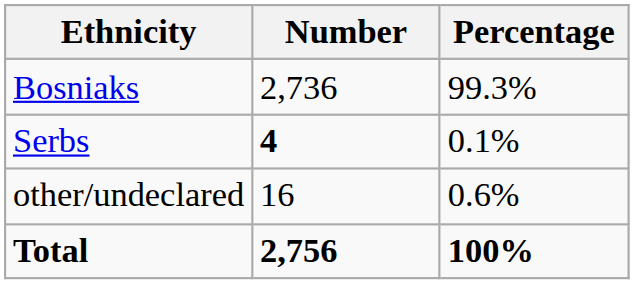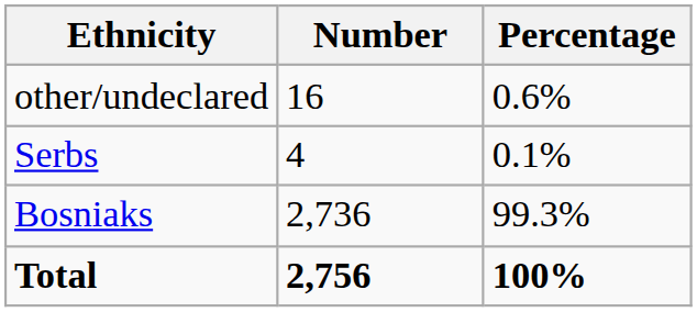rows swapped: Bosniaks <-> other/undeclared
Serbs | Number: bold -> normal
